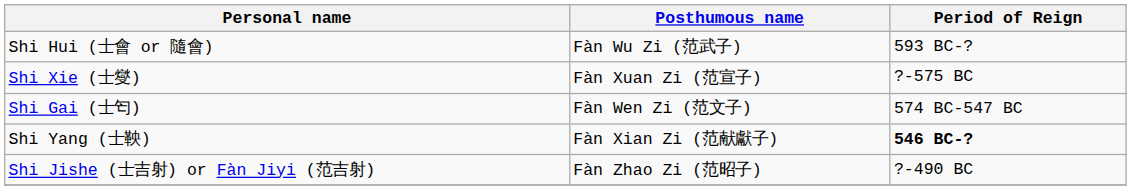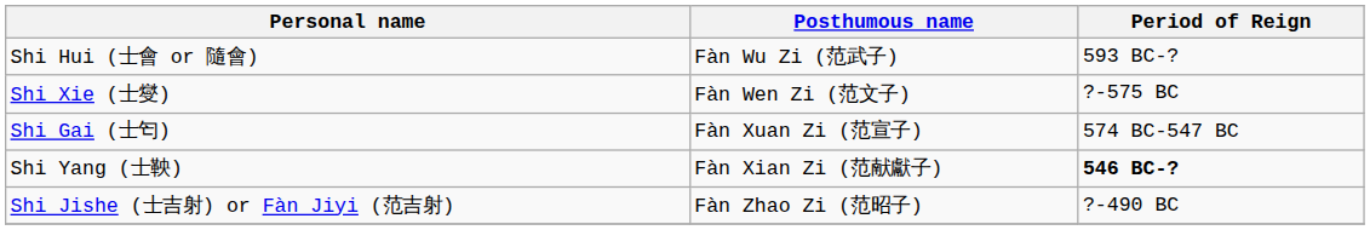Shi Xie (士燮) | Posthumous name: Fàn Xuan Zi (范宣子) -> Fàn Wen Zi (范文子)
Shi Gai (士匄) | Posthumous name: Fàn Wen Zi (范文子) -> Fàn Xuan Zi (范宣子)
